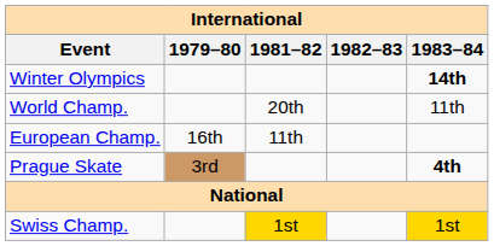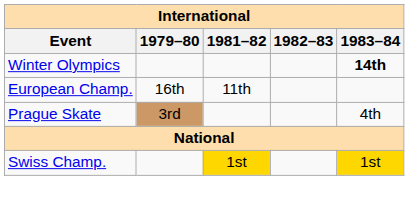- row: World Champ. | 20th | 11th
Prague Skate | 1983–84: bold -> normal
